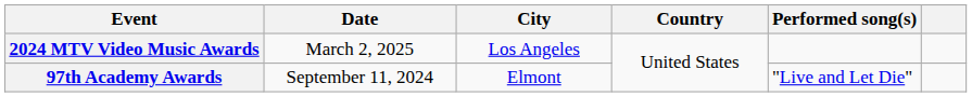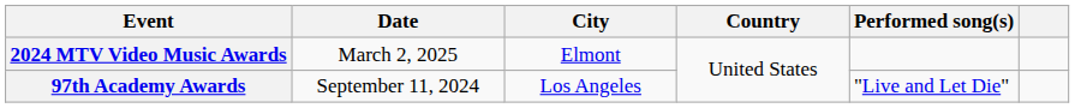2024 MTV Video Music Awards | City: Los Angeles -> Elmont
97th Academy Awards | City: Elmont -> Los Angeles
